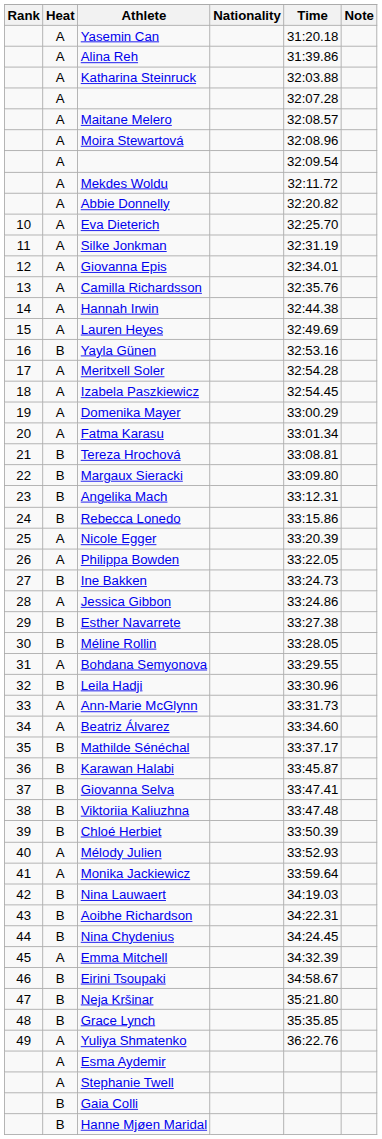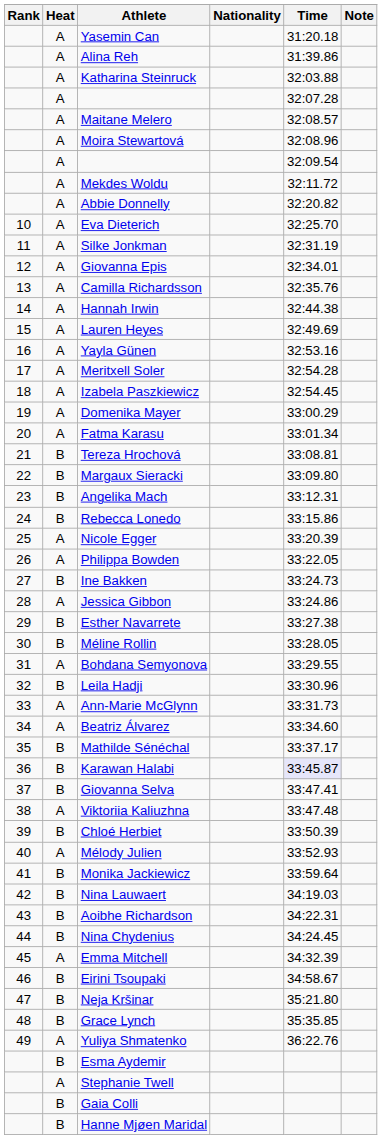Yayla Günen | Heat: B -> A
Karawan Halabi | Time: no background -> lavender background
Viktoriia Kaliuzhna | Heat: B -> A
Monika Jackiewicz | Heat: A -> B
Esma Aydemir | Heat: A -> B
